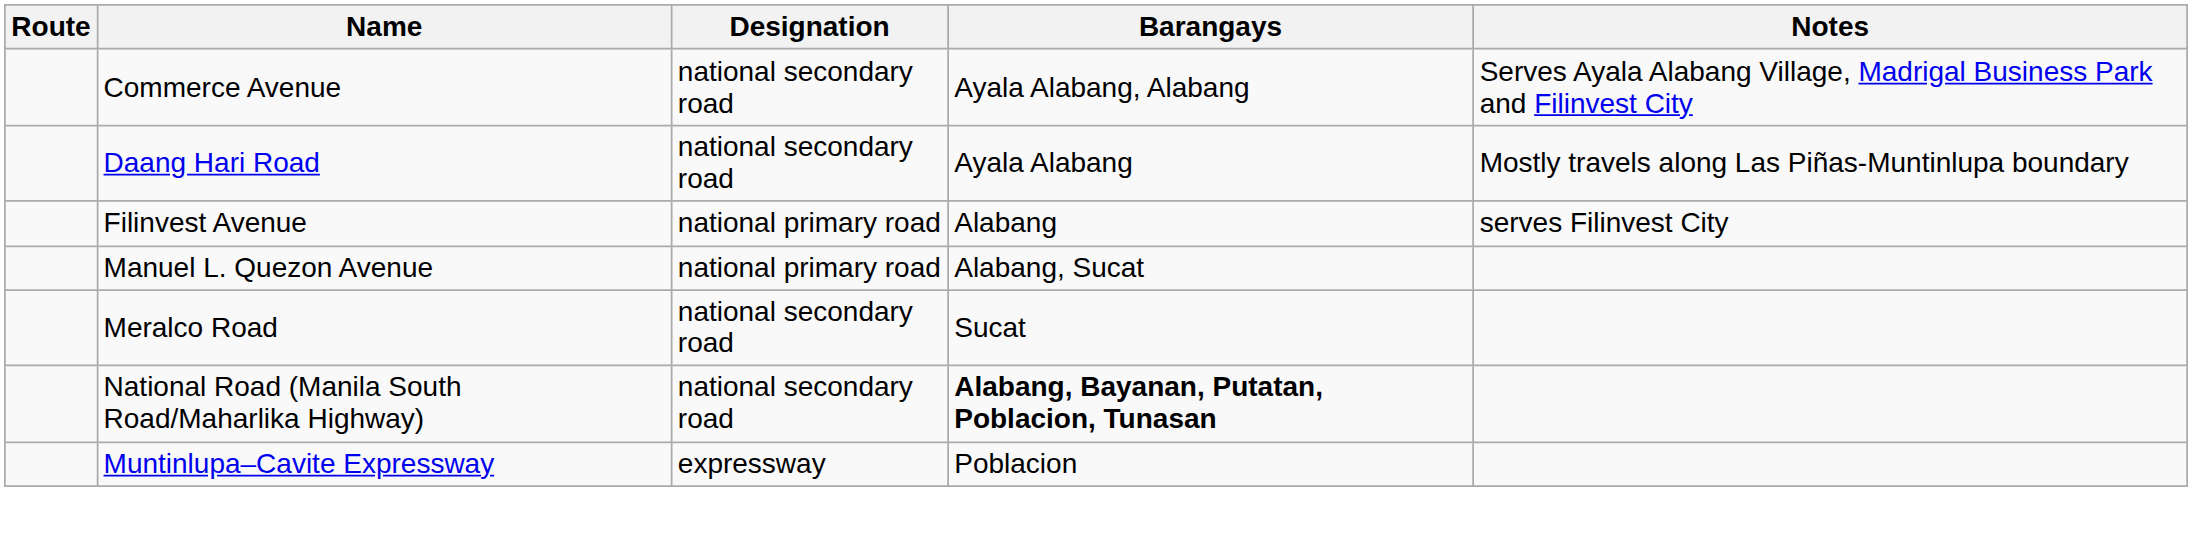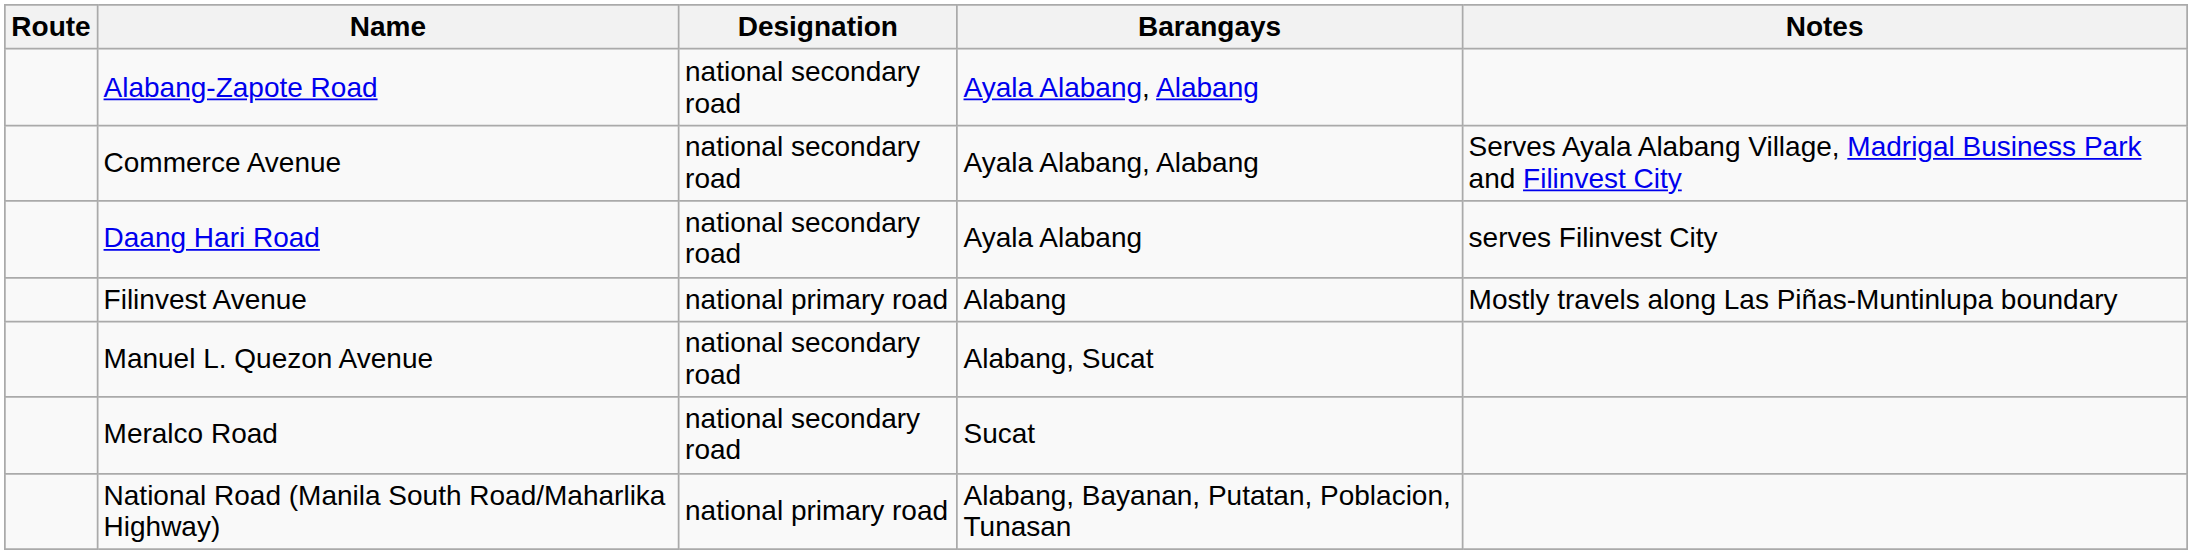+ row: Alabang-Zapote Road | national secondary road | Ayala Alabang, Alabang
Daang Hari Road | Notes: Mostly travels along Las Piñas-Muntinlupa boundary -> serves Filinvest City
Filinvest Avenue | Notes: serves Filinvest City -> Mostly travels along Las Piñas-Muntinlupa boundary
Manuel L. Quezon Avenue | Designation: national primary road -> national secondary road
National Road (Manila South Road/Maharlika Highway) | Designation: national secondary road -> national primary road
National Road (Manila South Road/Maharlika Highway) | Barangays: bold -> normal
- row: Muntinlupa–Cavite Expressway | expressway | Poblacion
